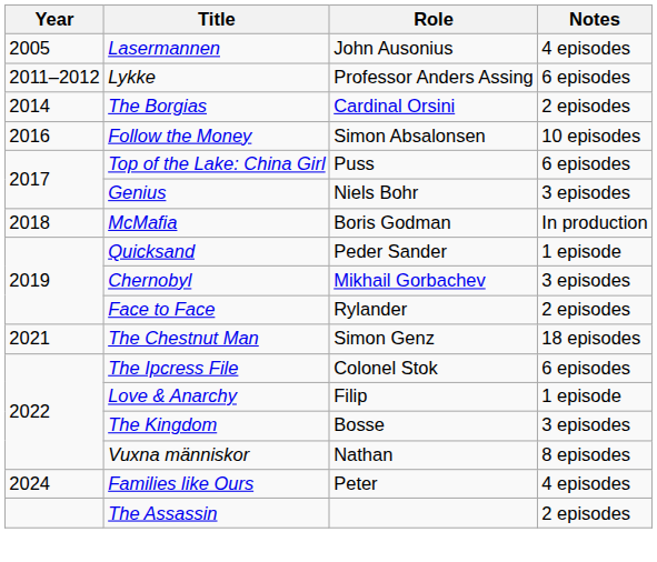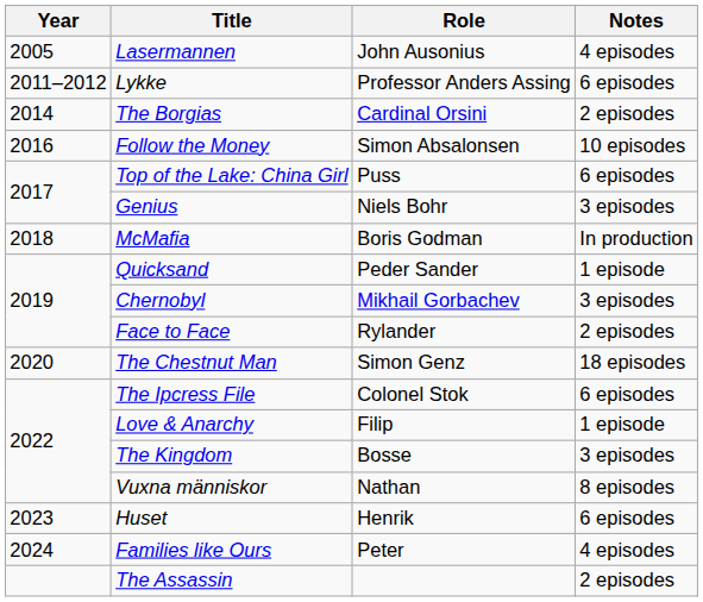The Chestnut Man | Year: 2021 -> 2020
+ row: 2023 | Huset | Henrik | 6 episodes
